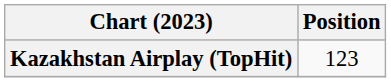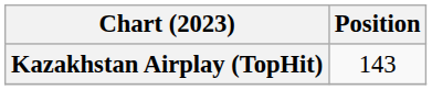Kazakhstan Airplay (TopHit) | Position: 123 -> 143
